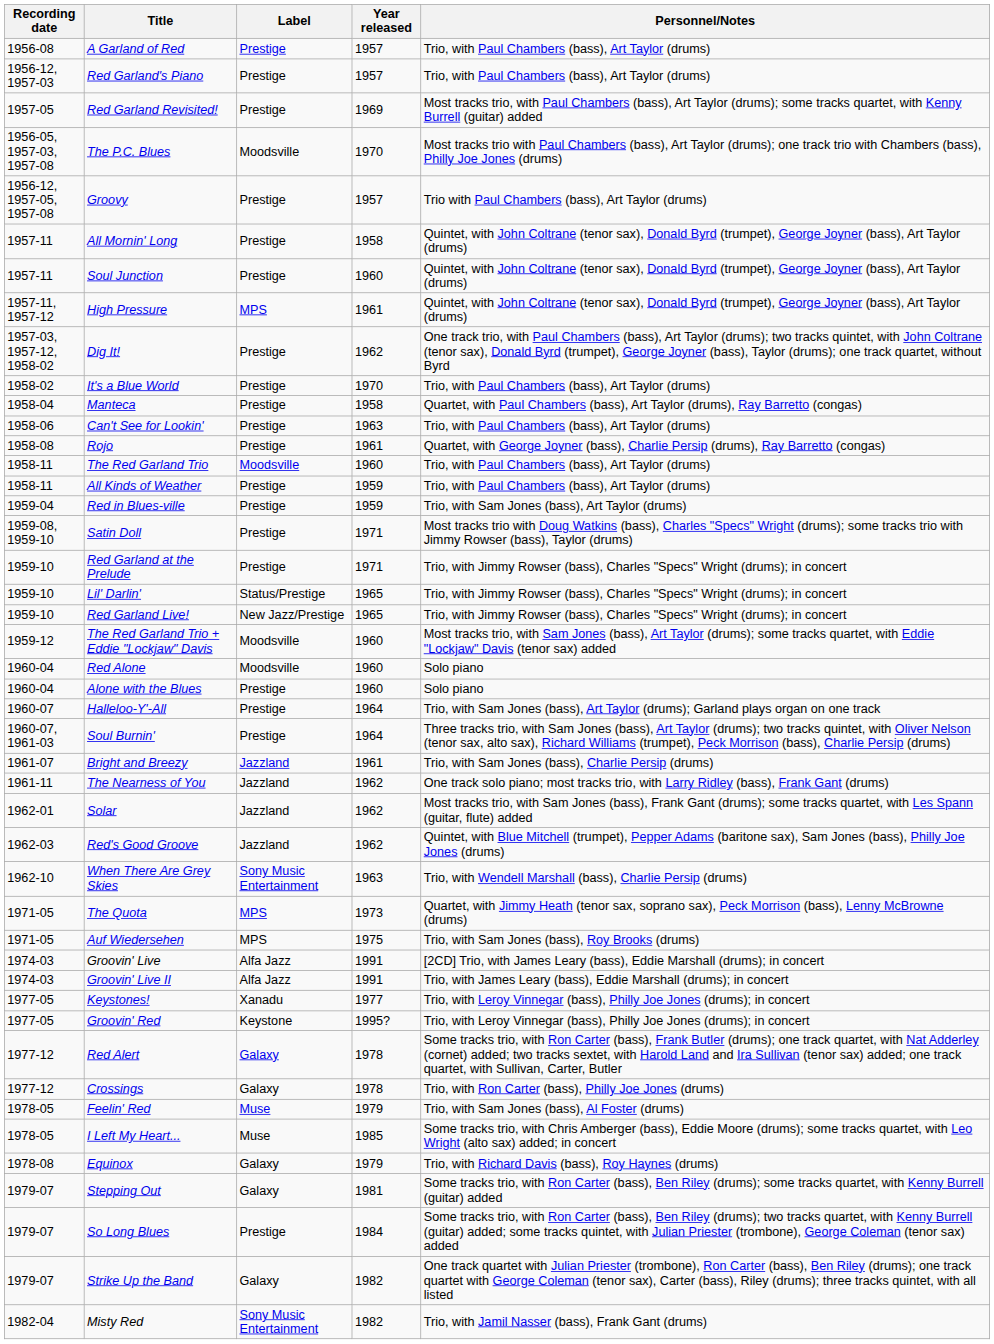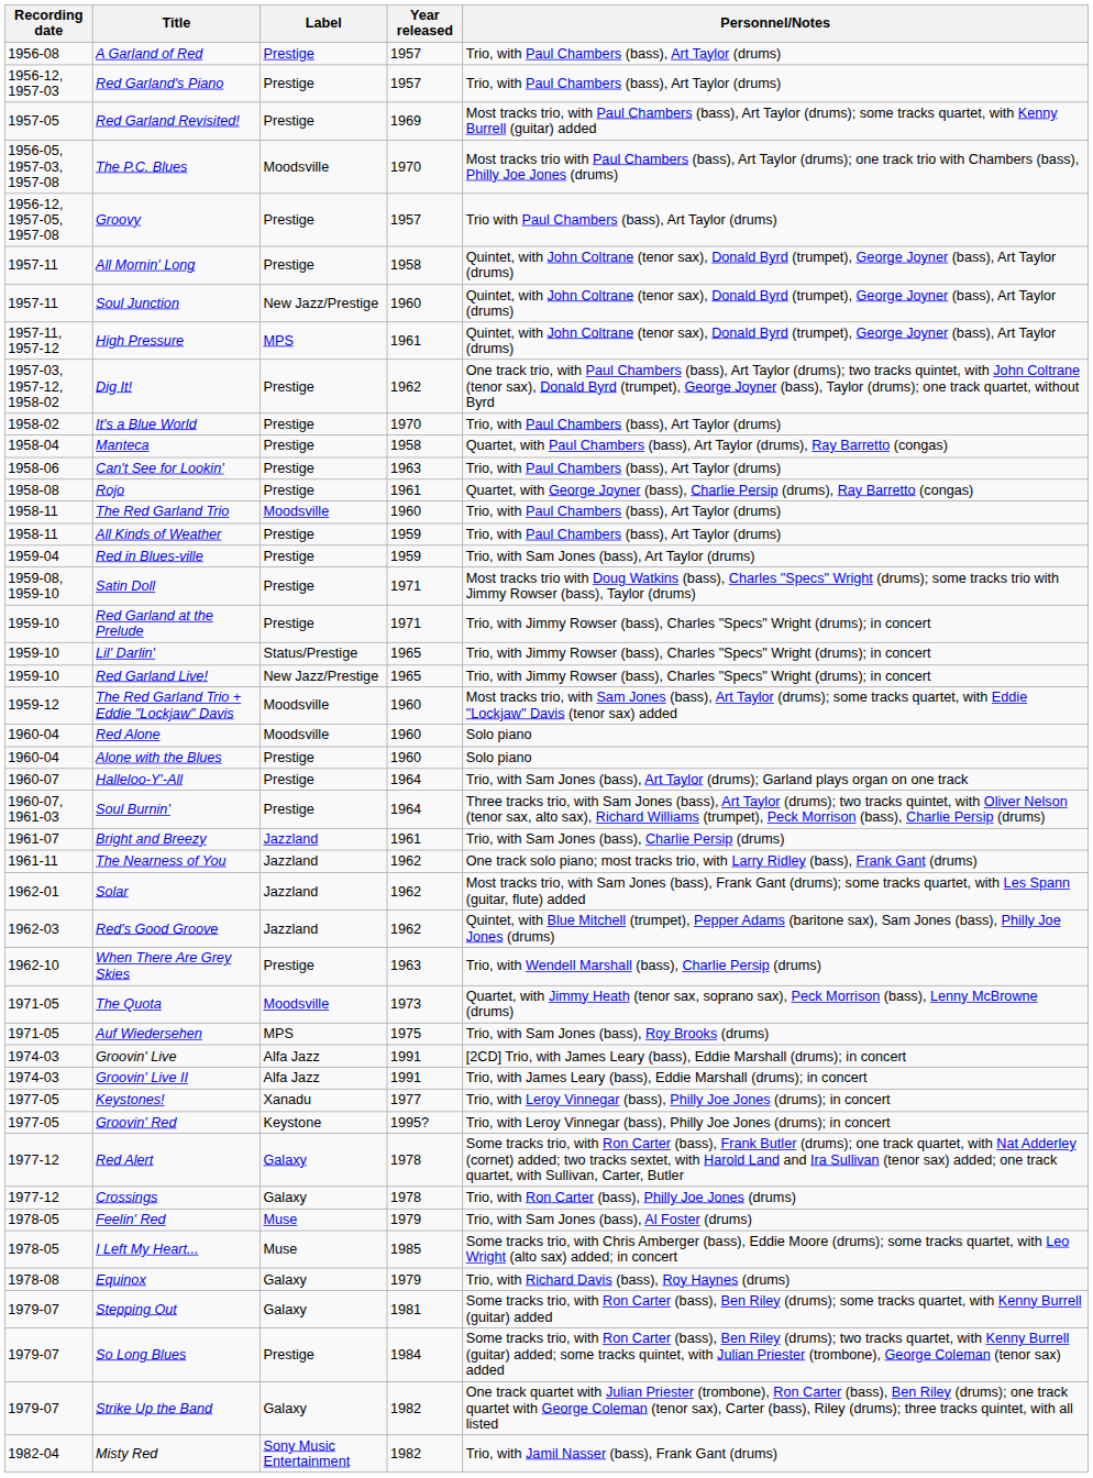Soul Junction | Label: Prestige -> New Jazz/Prestige
When There Are Grey Skies | Label: Sony Music Entertainment -> Prestige
The Quota | Label: MPS -> Moodsville
